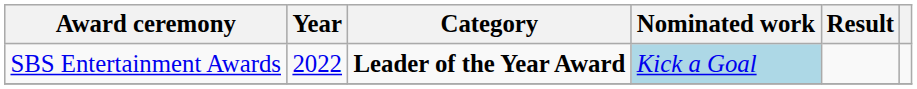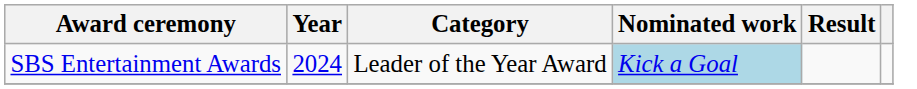SBS Entertainment Awards | Year: 2022 -> 2024
SBS Entertainment Awards | Category: bold -> normal
